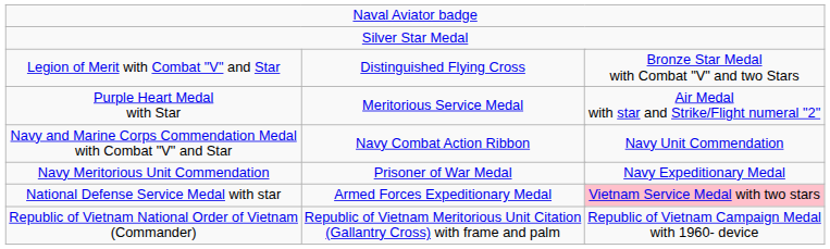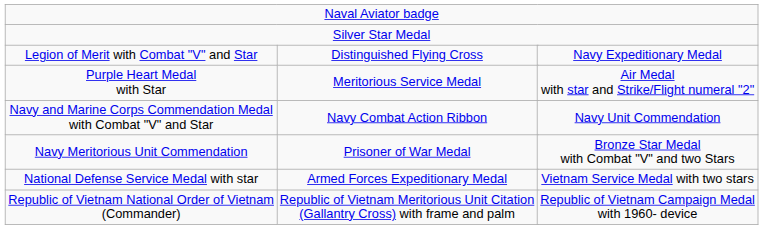Legion of Merit with Combat "V" and Star | column 4: Bronze Star Medal with Combat "V" and two Stars -> Navy Expeditionary Medal
Navy Meritorious Unit Commendation | column 4: Navy Expeditionary Medal -> Bronze Star Medal with Combat "V" and two Stars
National Defense Service Medal with star | column 4: pink background -> no background
